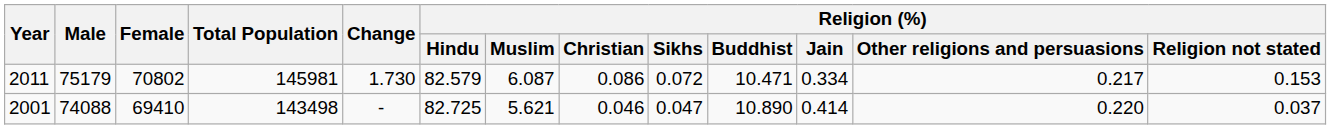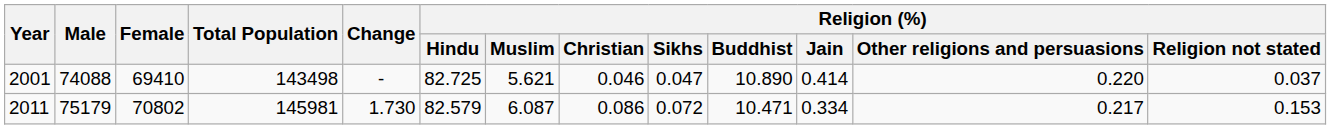rows swapped: 2001 <-> 2011
